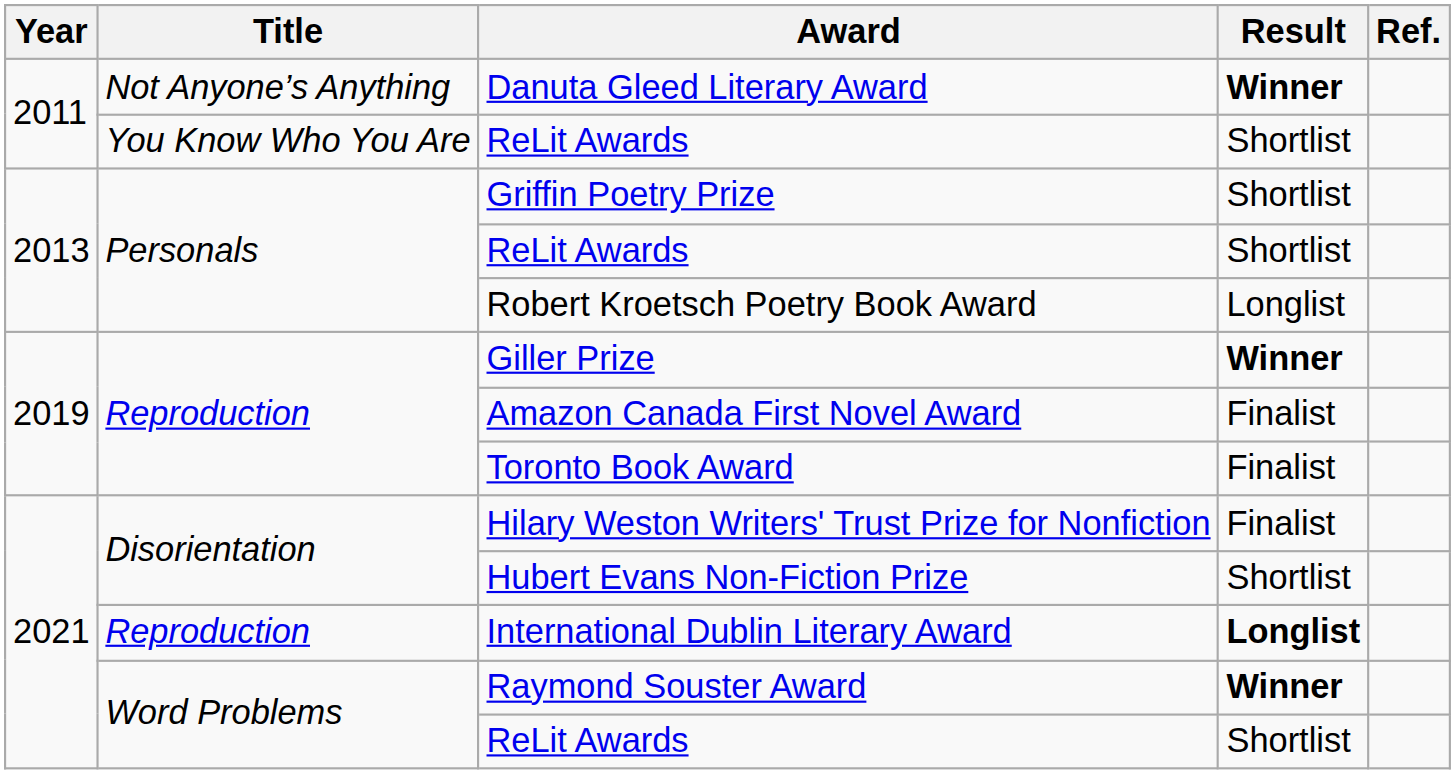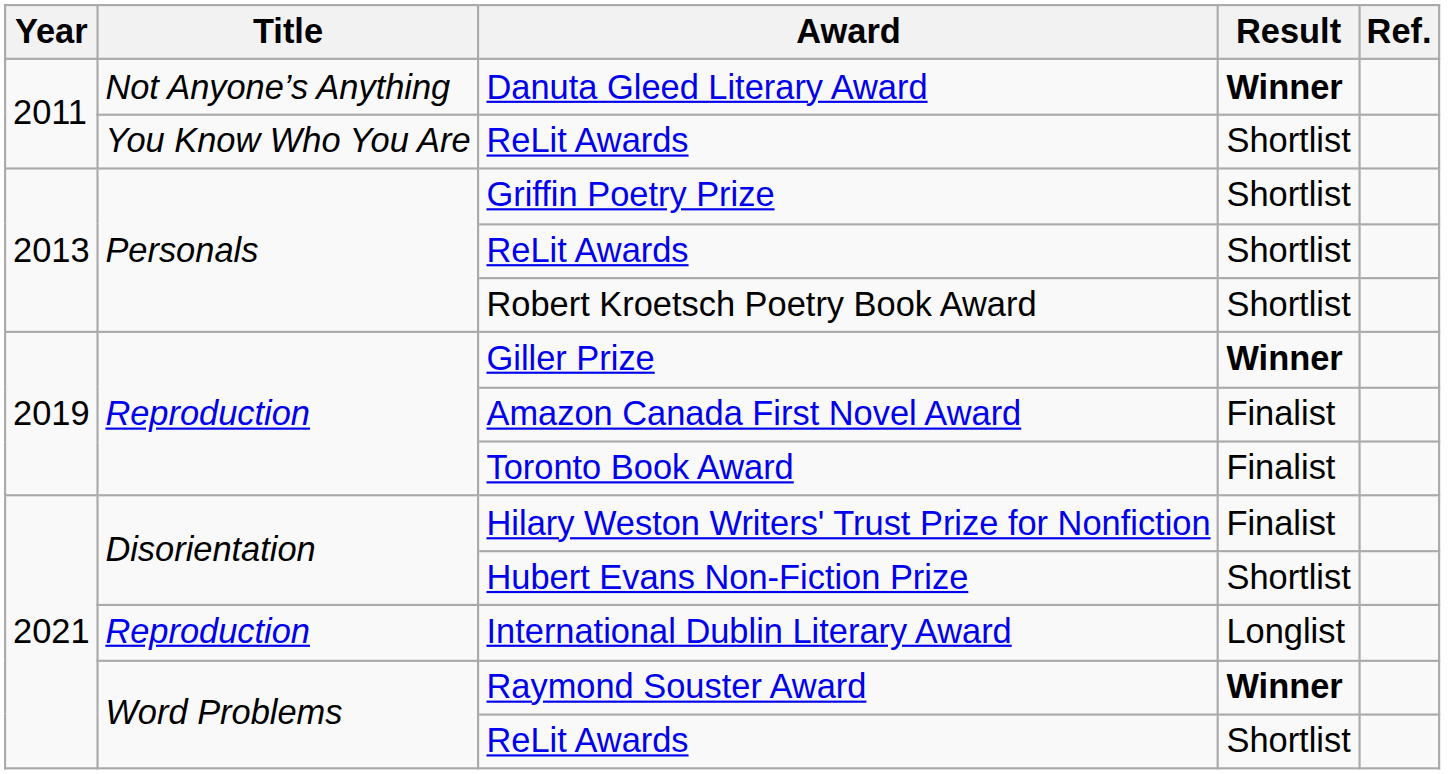Robert Kroetsch Poetry Book Award | Result: Longlist -> Shortlist
International Dublin Literary Award | Result: bold -> normal
